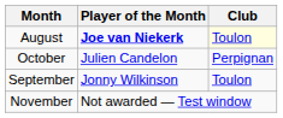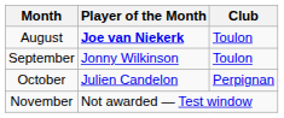August | Club: lightyellow background -> no background
rows swapped: September <-> October
